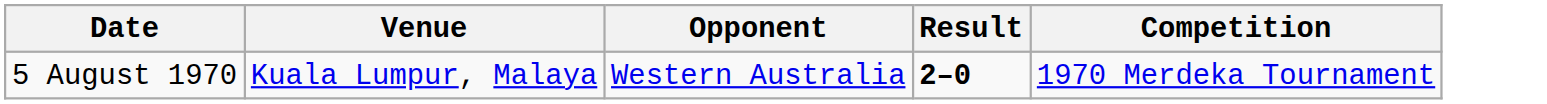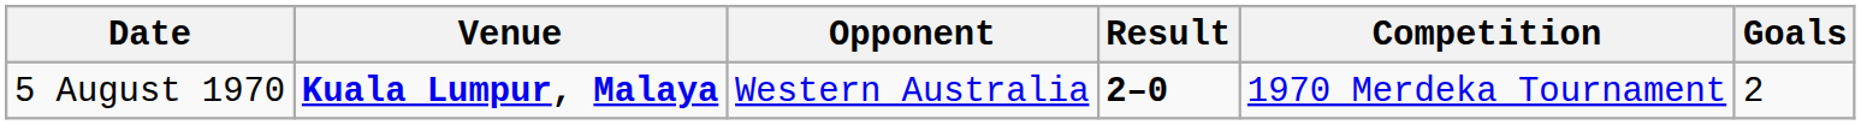+ column: Goals | 2
5 August 1970 | Venue: normal -> bold
